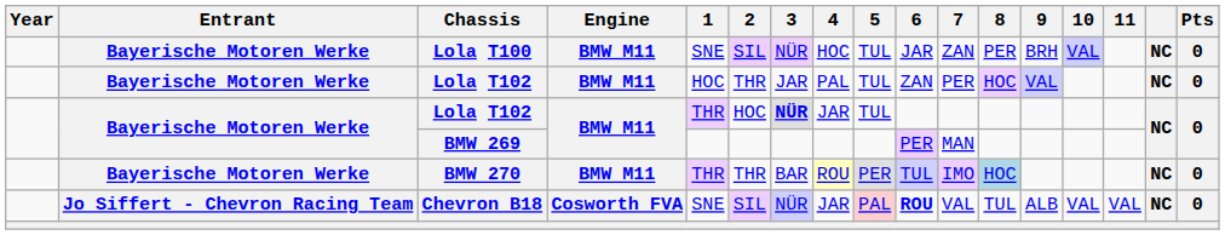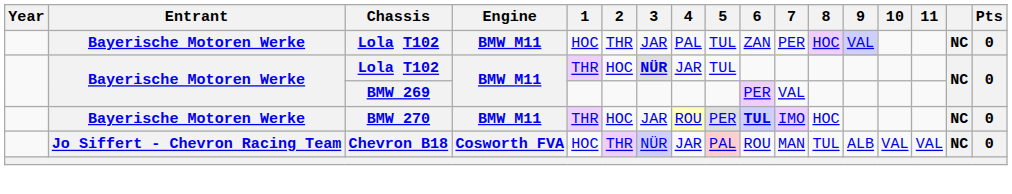- row: Bayerische Motoren Werke | Lola T100 | BMW M11 | SNE | SIL | NÜR | HOC | TUL | JAR | ZAN | PER | BRH | VAL | NC | 0
BMW 269 | 7: MAN -> VAL
BMW 270 | 2: THR -> HOC
BMW 270 | 3: BAR -> JAR
BMW 270 | 6: normal -> bold
BMW 270 | 8: lightblue background -> no background
Chevron B18 | 1: SNE -> HOC
Chevron B18 | 2: SIL -> THR
Chevron B18 | 6: bold -> normal
Chevron B18 | 7: VAL -> MAN
